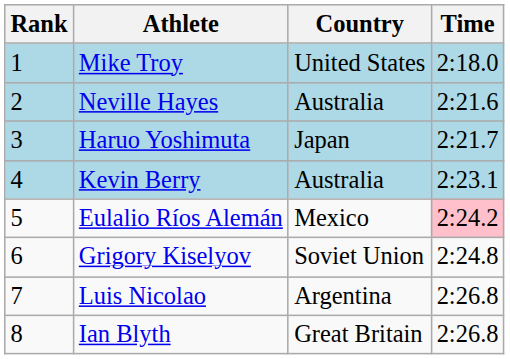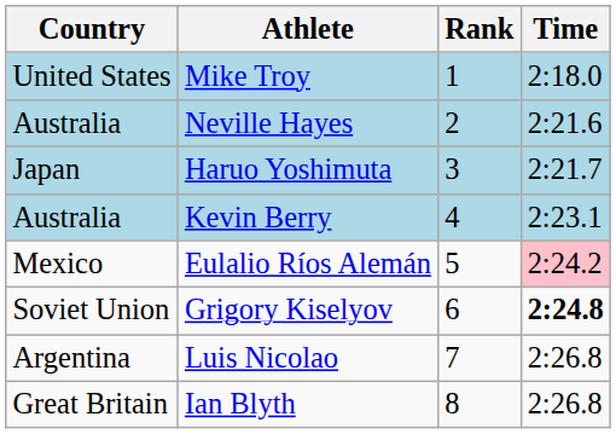columns swapped: Rank <-> Country
Grigory Kiselyov | Time: normal -> bold
